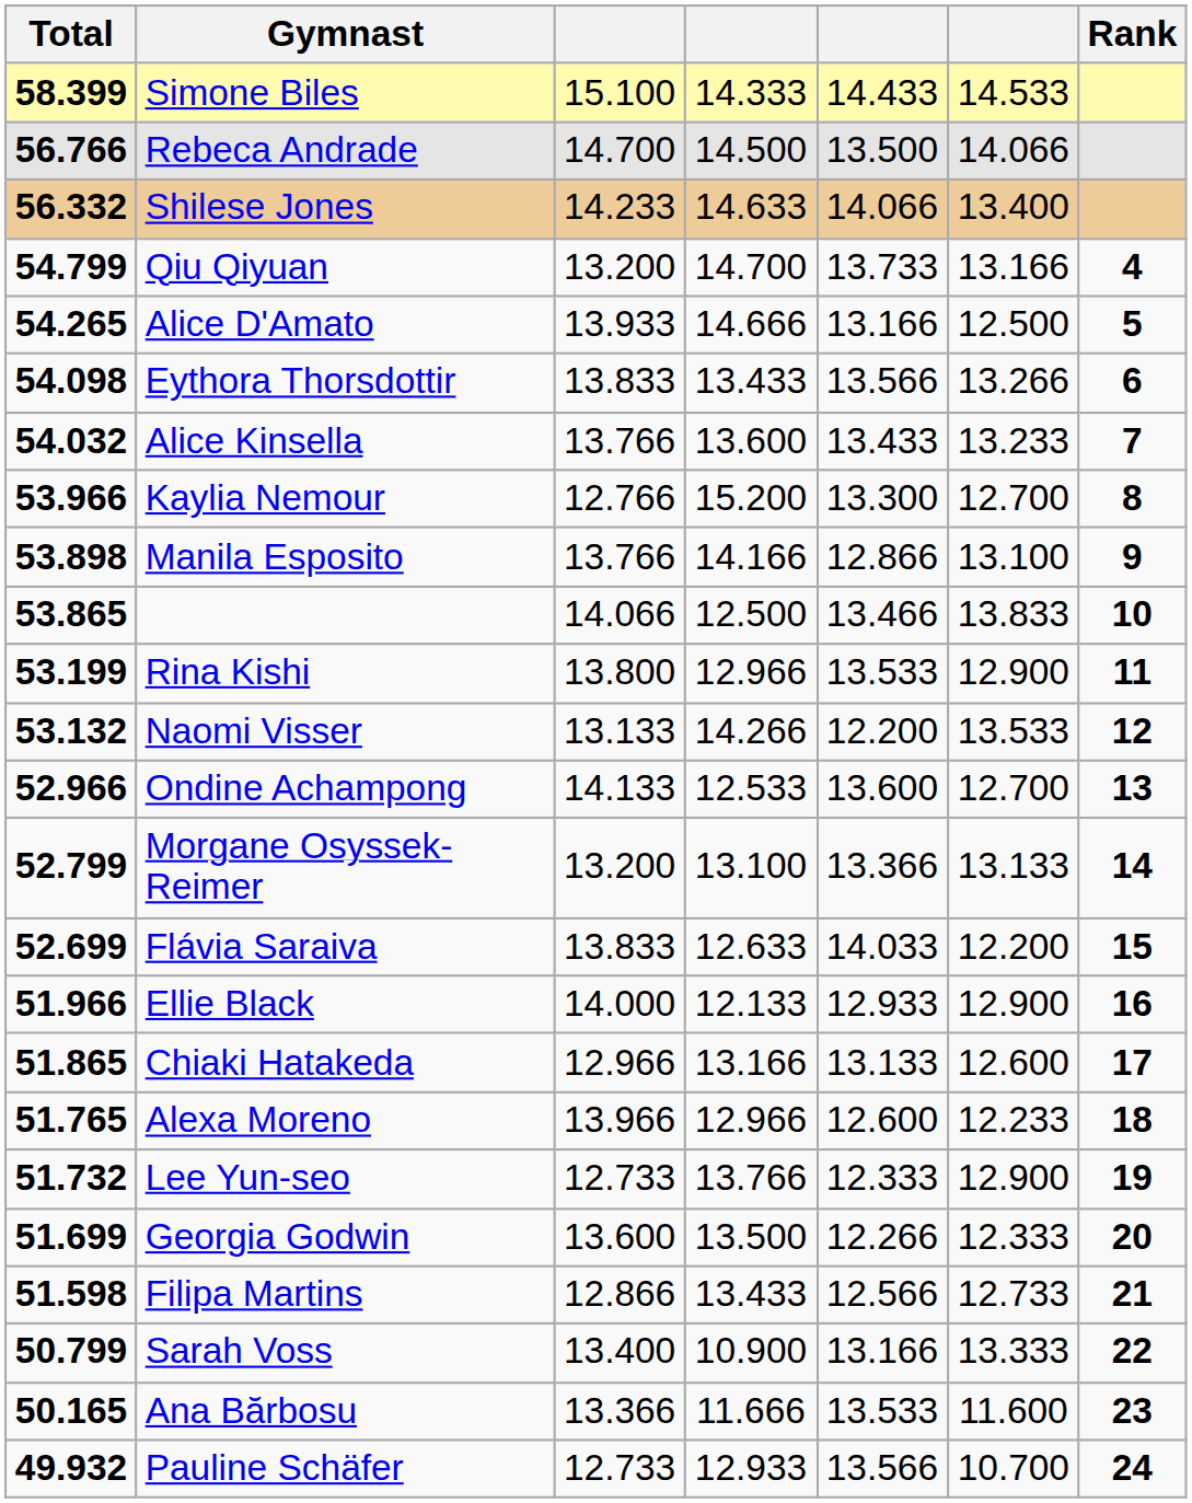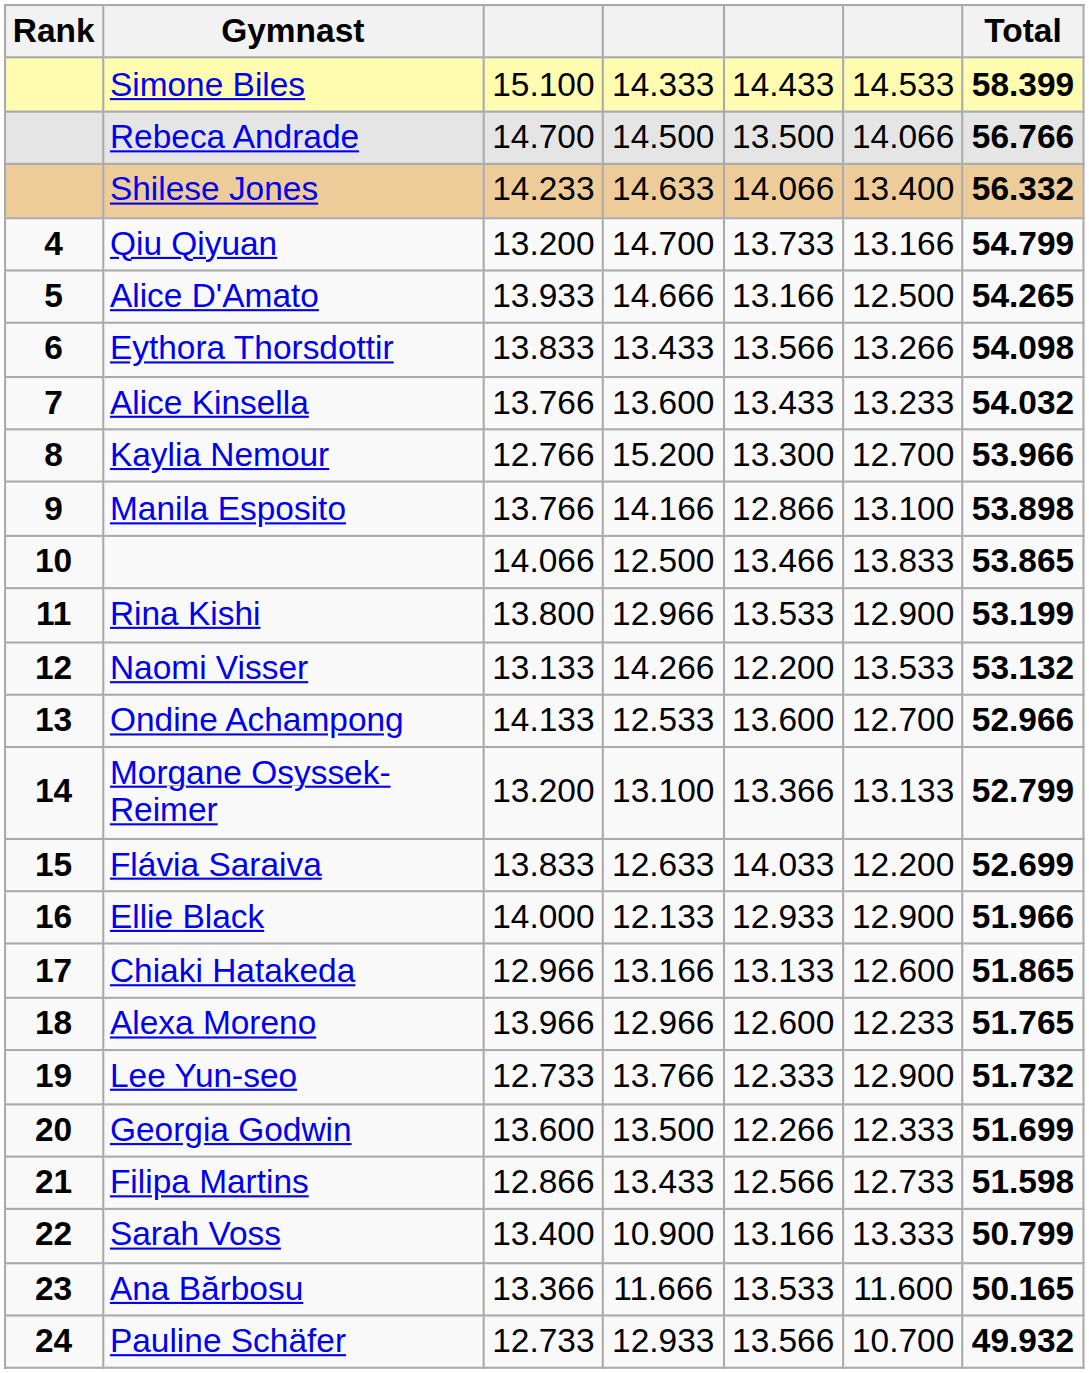columns swapped: Rank <-> Total
